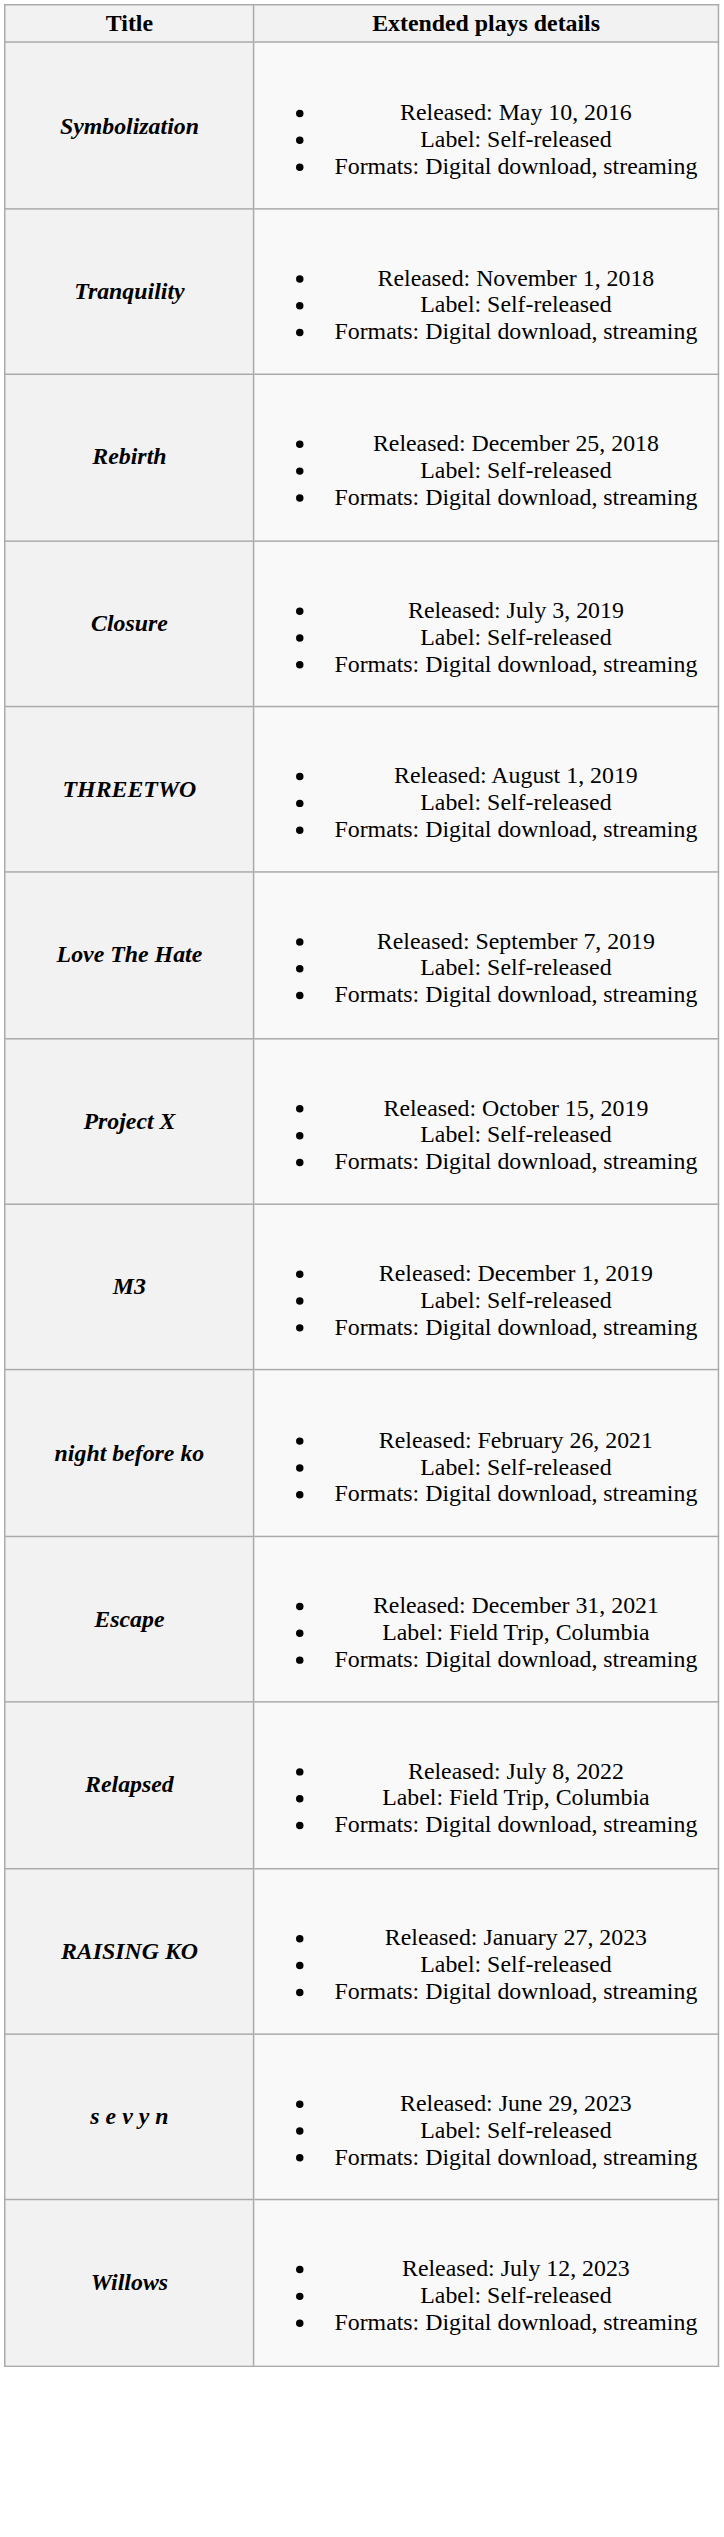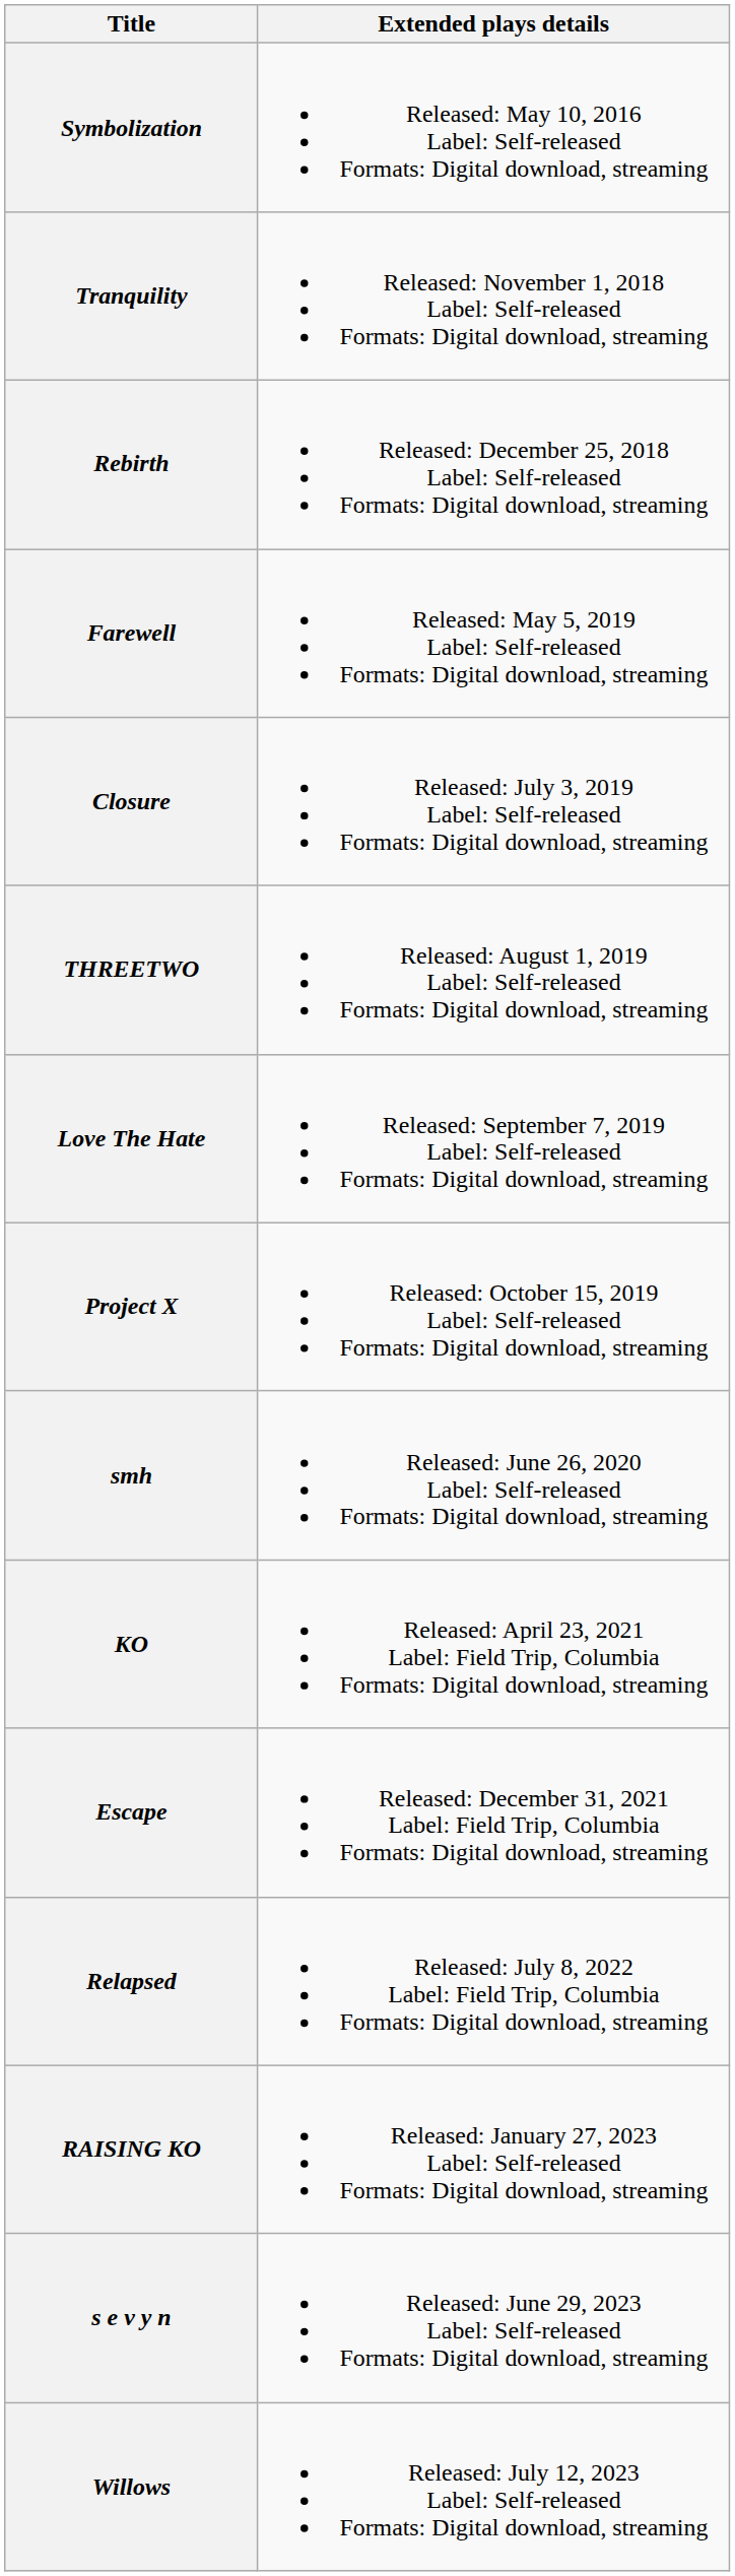+ row: Farewell | Released: May 5, 2019 Label: Self-released Formats: Digital download, streaming
- row: M3 | Released: December 1, 2019 Label: Self-released Formats: Digital download, streaming
+ row: smh | Released: June 26, 2020 Label: Self-released Formats: Digital download, streaming
- row: night before ko | Released: February 26, 2021 Label: Self-released Formats: Digital download, streaming
+ row: KO | Released: April 23, 2021 Label: Field Trip, Columbia Formats: Digital download, streaming
